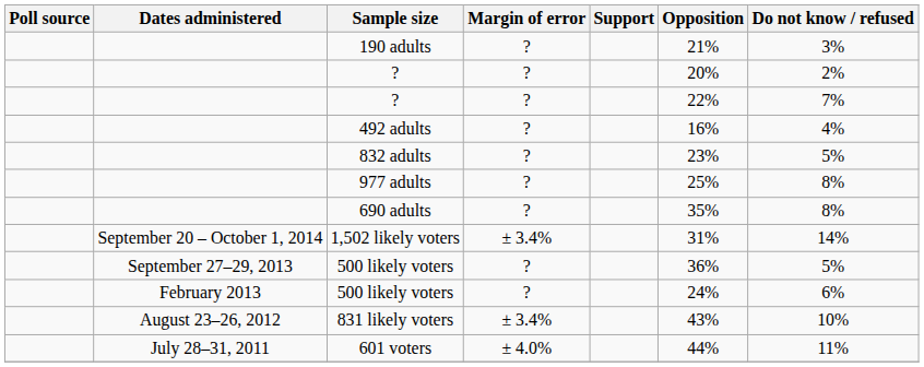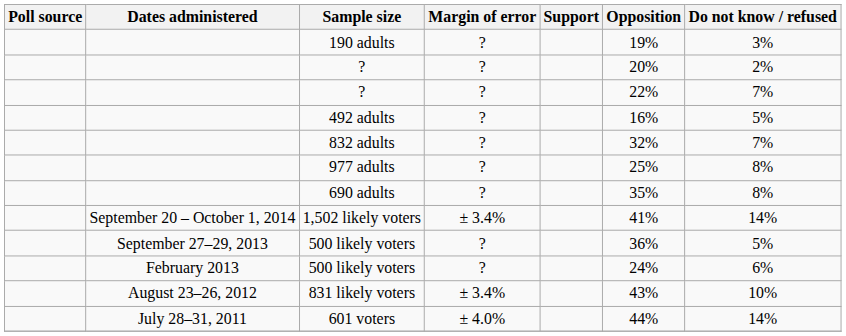190 adults | Opposition: 21% -> 19%
492 adults | Do not know / refused: 4% -> 5%
832 adults | Opposition: 23% -> 32%
832 adults | Do not know / refused: 5% -> 7%
1,502 likely voters | Opposition: 31% -> 41%
601 voters | Do not know / refused: 11% -> 14%
